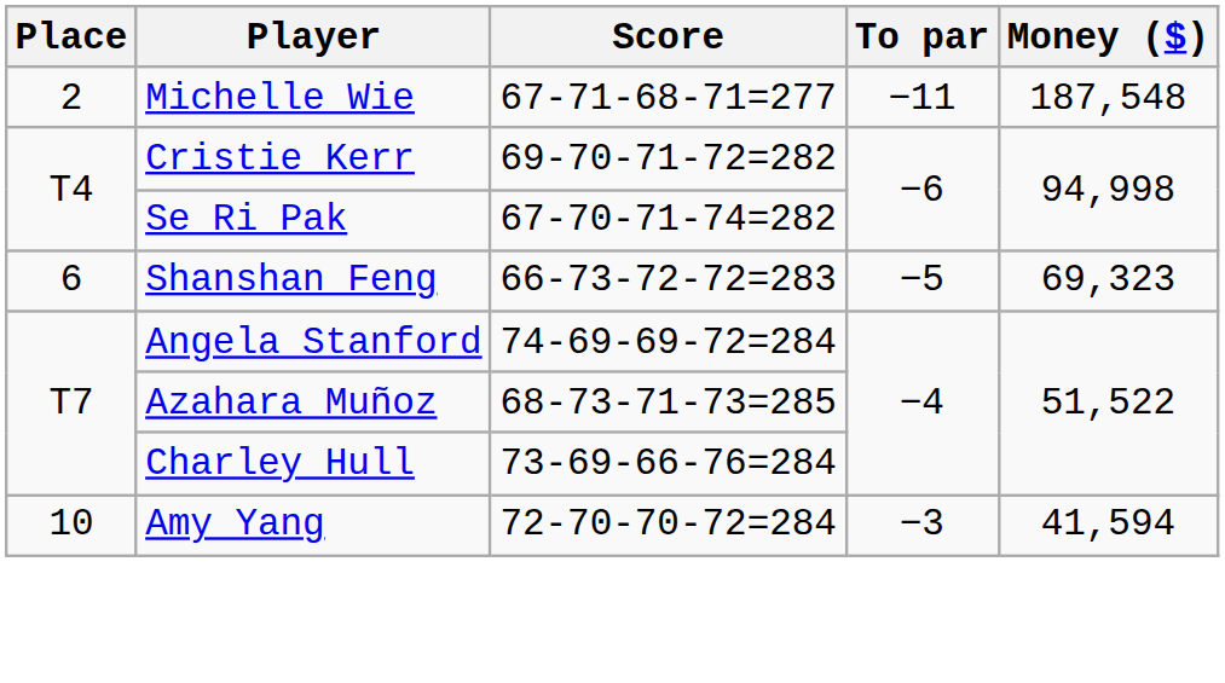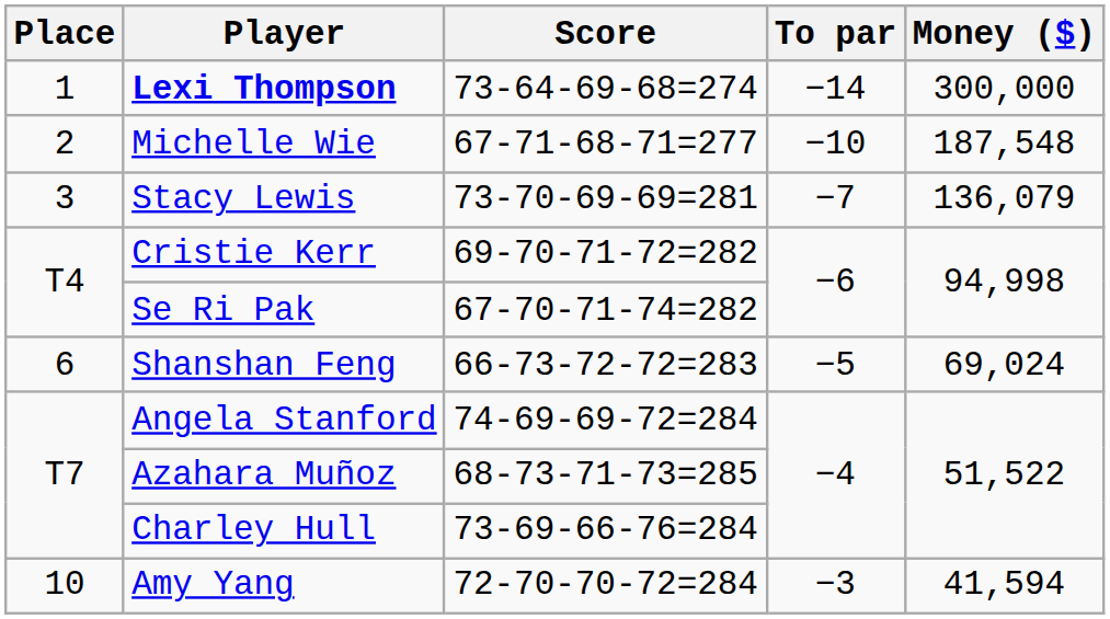+ row: 1 | Lexi Thompson | 73-64-69-68=274 | −14 | 300,000
Michelle Wie | To par: −11 -> −10
+ row: 3 | Stacy Lewis | 73-70-69-69=281 | −7 | 136,079
Shanshan Feng | Money ($): 69,323 -> 69,024
